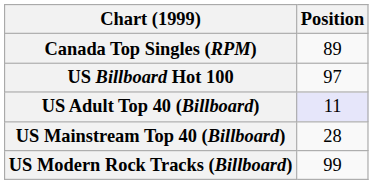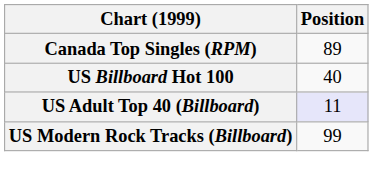US Billboard Hot 100 | Position: 97 -> 40
- row: US Mainstream Top 40 (Billboard) | 28
